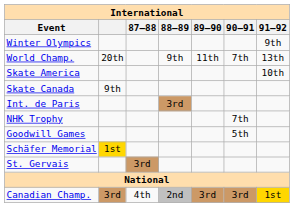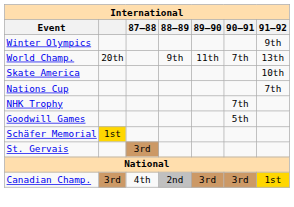- row: Skate Canada | 9th
- row: Int. de Paris | 3rd
+ row: Nations Cup | 7th
